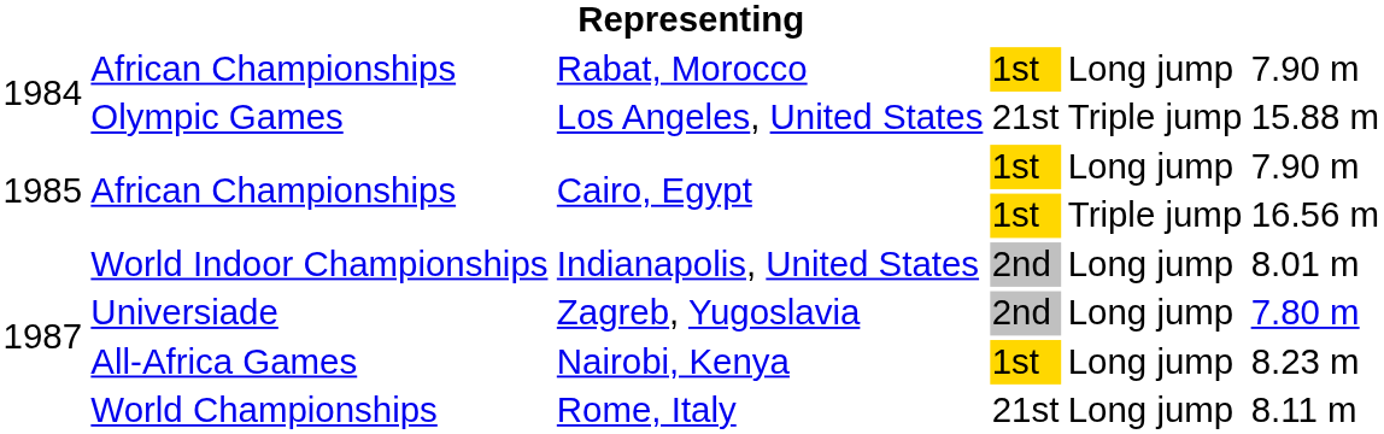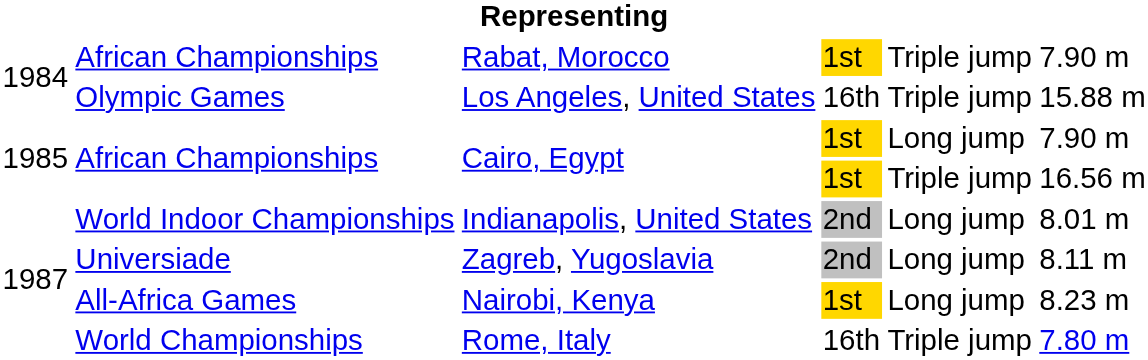Rabat, Morocco | column 5: Long jump -> Triple jump
Los Angeles, United States | column 4: 21st -> 16th
Zagreb, Yugoslavia | column 6: 7.80 m -> 8.11 m
Rome, Italy | column 4: 21st -> 16th
Rome, Italy | column 5: Long jump -> Triple jump
Rome, Italy | column 6: 8.11 m -> 7.80 m
